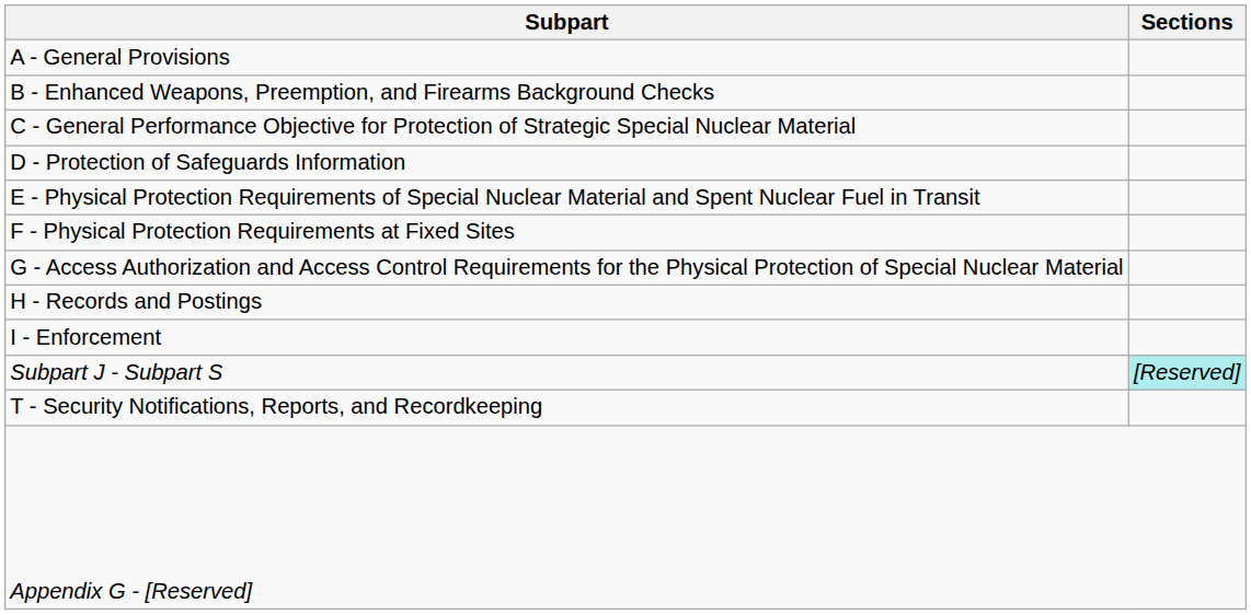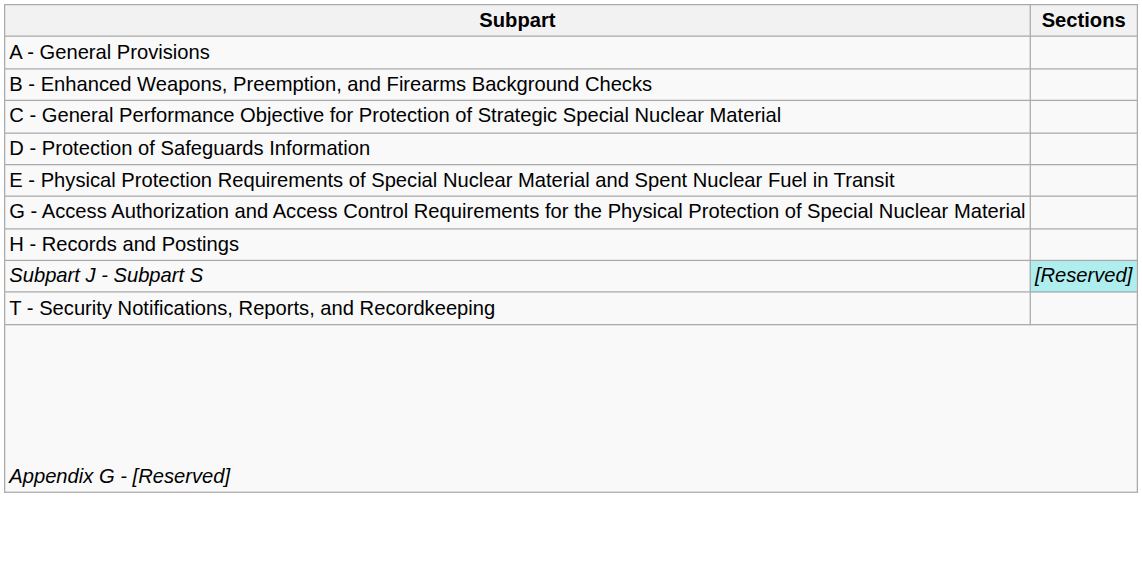- row: F - Physical Protection Requirements at Fixed Sites
- row: I - Enforcement
